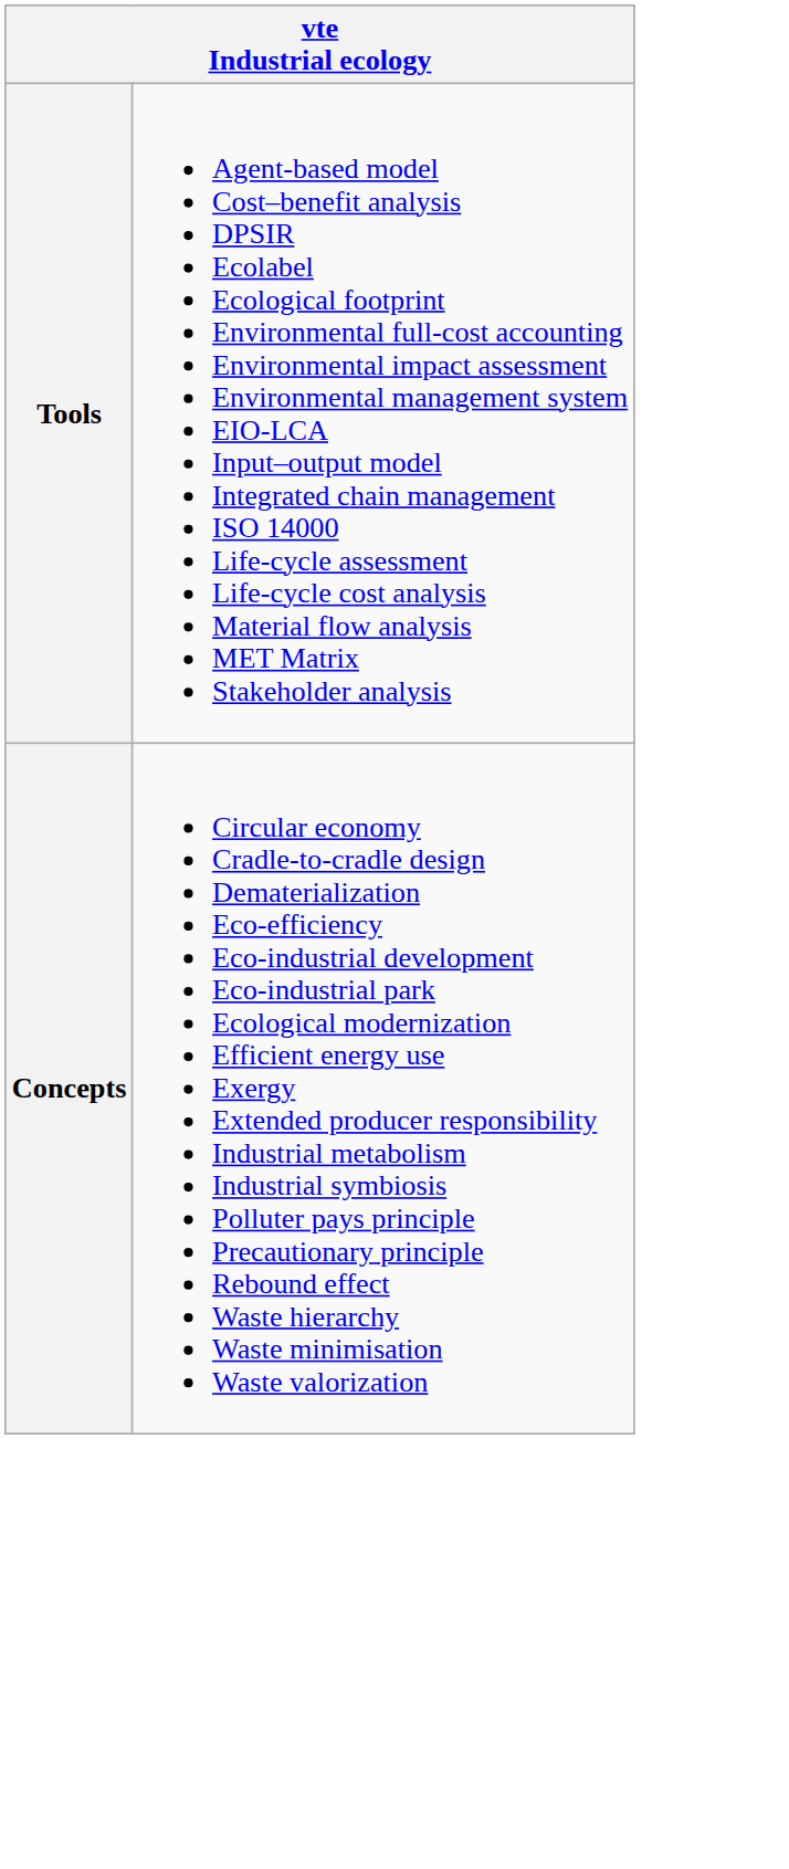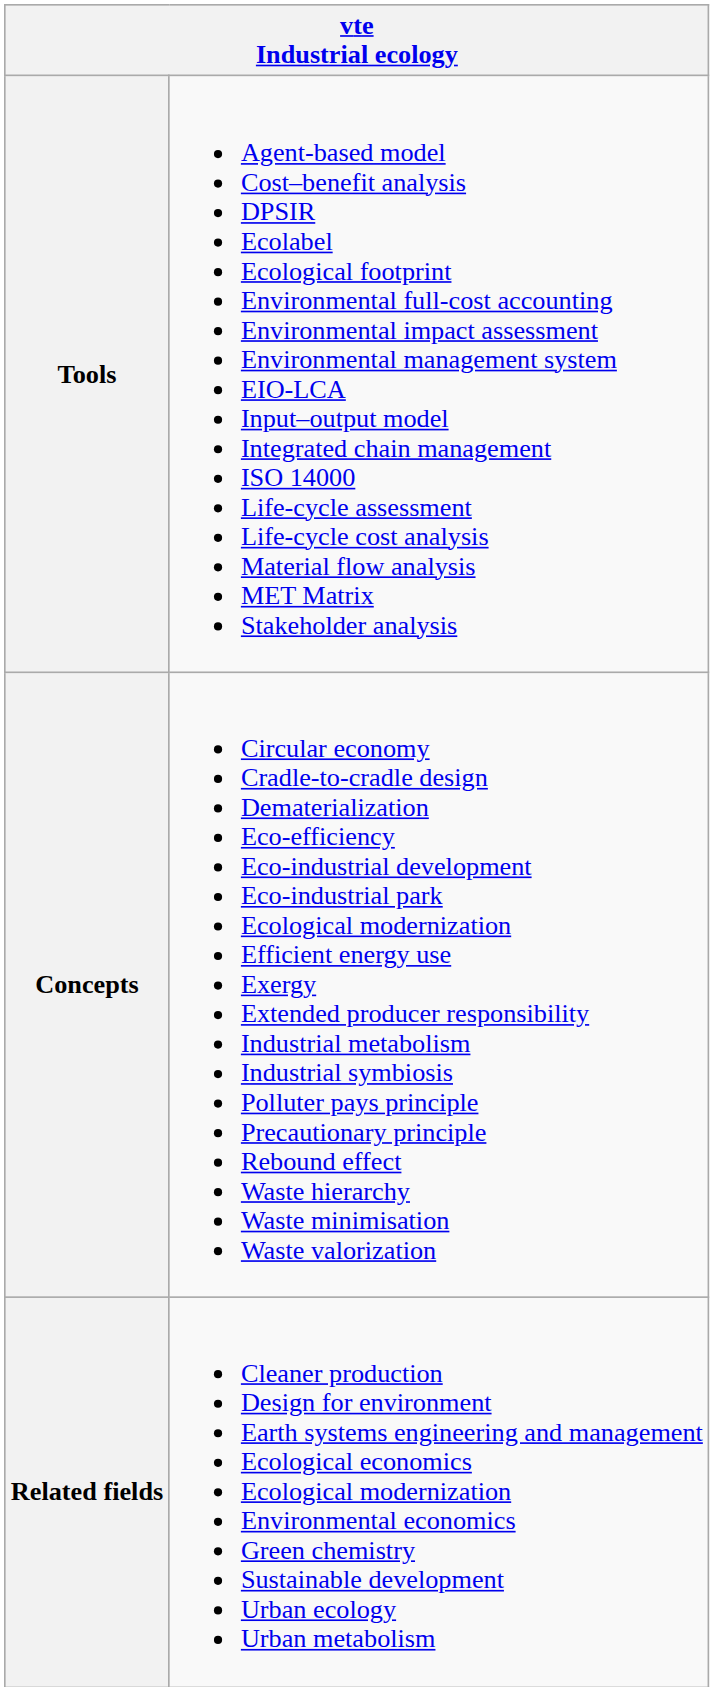+ row: Related fields | Cleaner production Design for environment Earth systems engineering and management Ecological economics Ecological modernization Environmental economics Green chemistry Sustainable development Urban ecology Urban metabolism
